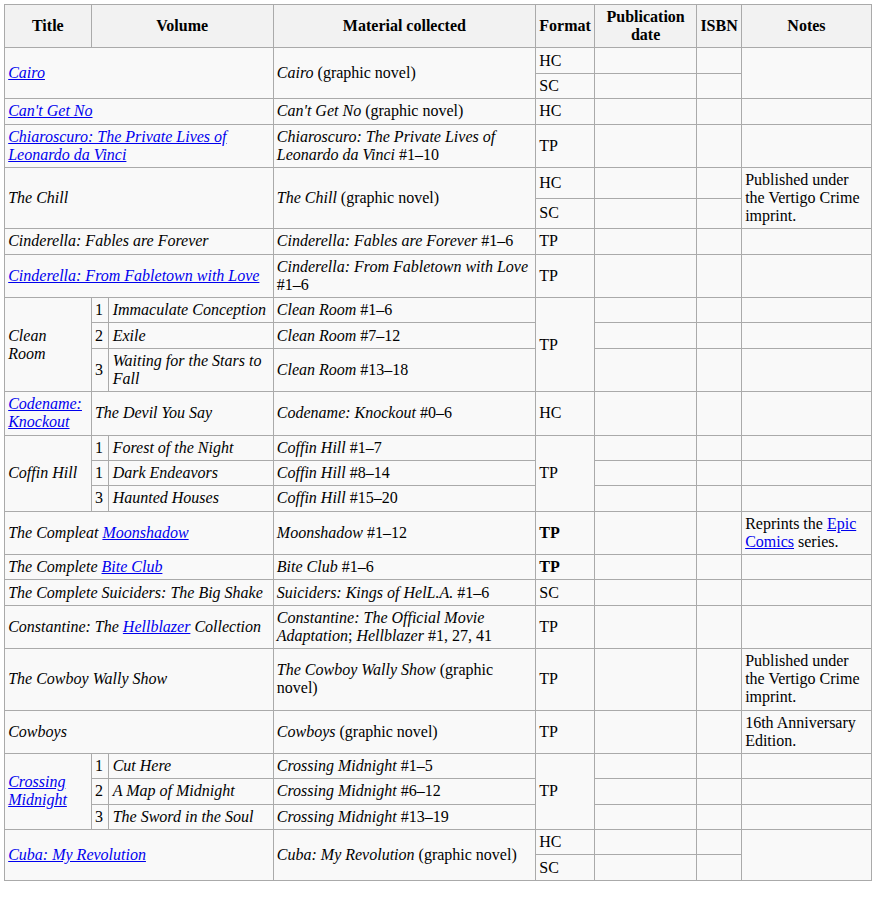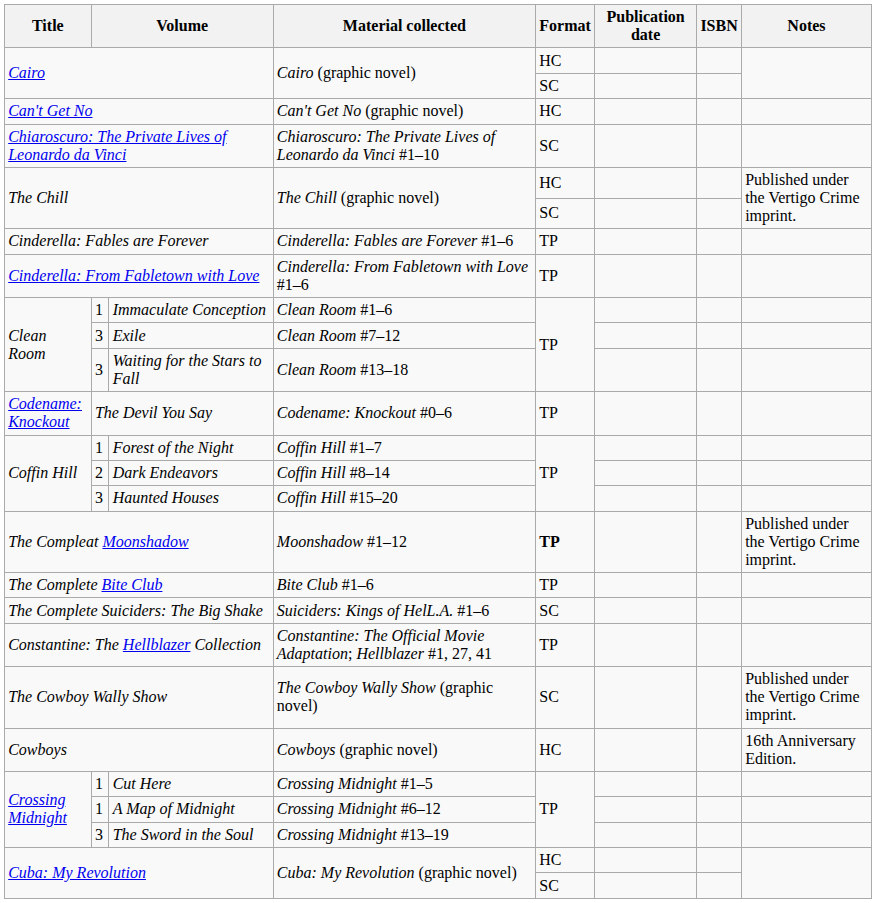Chiaroscuro: The Private Lives of Leonardo da Vinci | Format: TP -> SC
Exile | column 2: 2 -> 3
The Devil You Say | Format: HC -> TP
Dark Endeavors | column 2: 1 -> 2
The Compleat Moonshadow | Notes: Reprints the Epic Comics series. -> Published under the Vertigo Crime imprint.
The Complete Bite Club | Format: bold -> normal
The Cowboy Wally Show | Format: TP -> SC
Cowboys | Format: TP -> HC
A Map of Midnight | column 2: 2 -> 1
